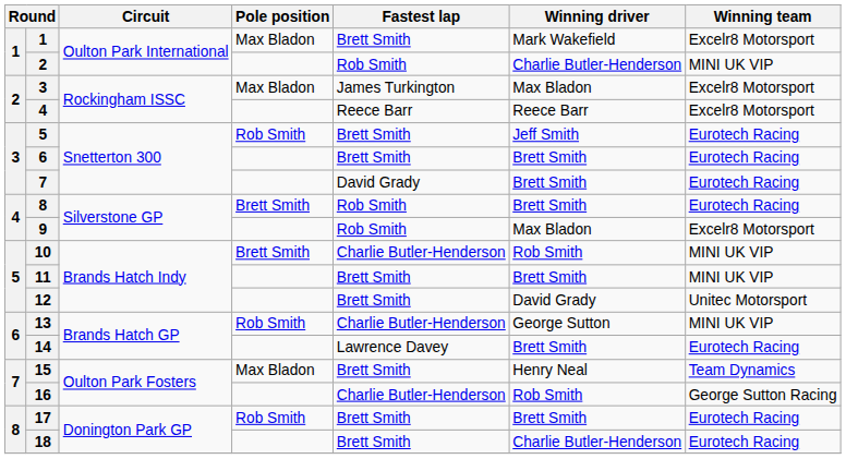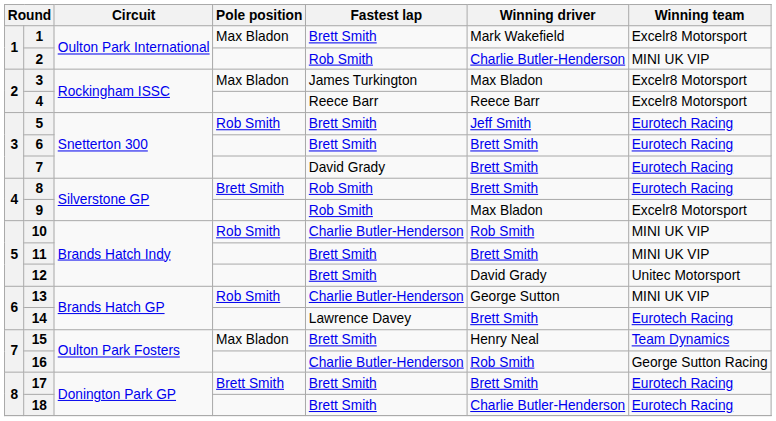10 | Pole position: Brett Smith -> Rob Smith
17 | Pole position: Rob Smith -> Brett Smith
